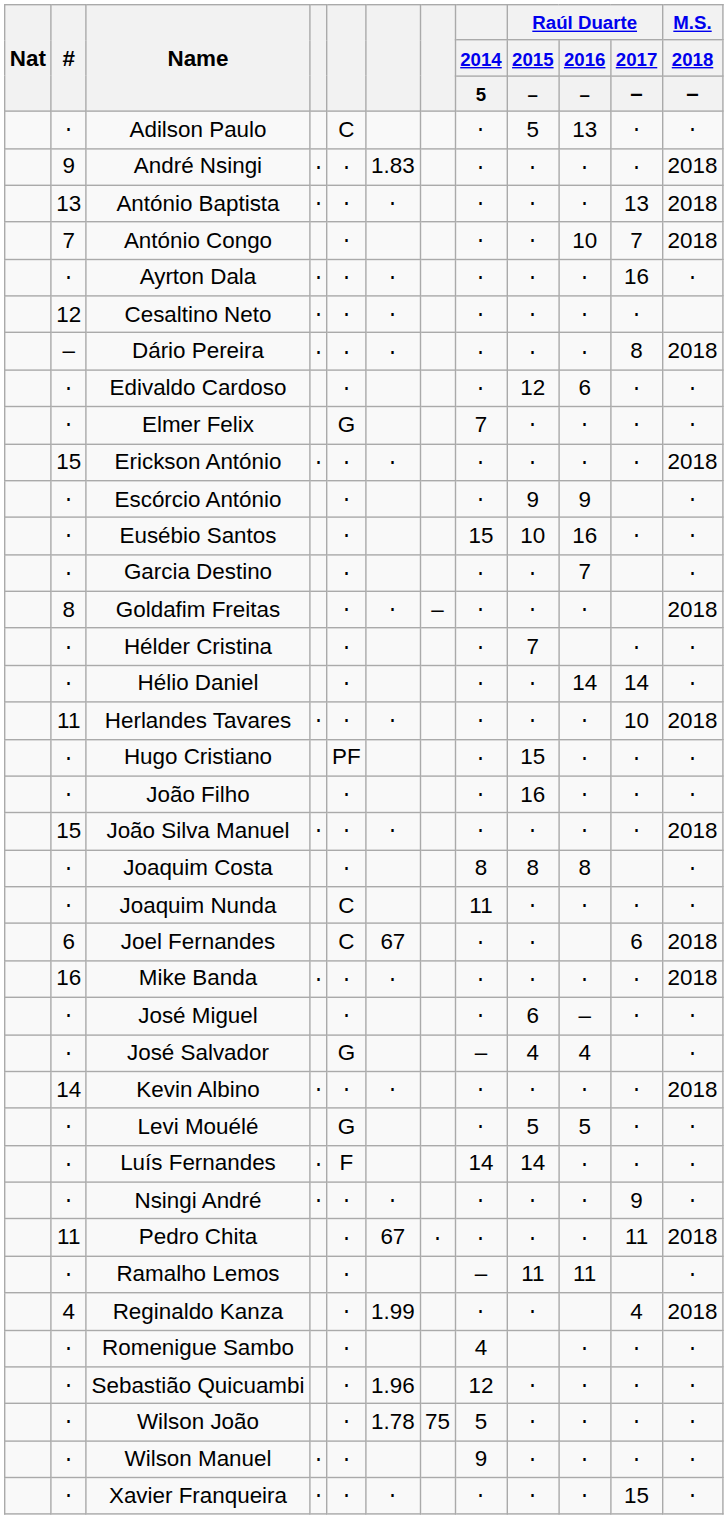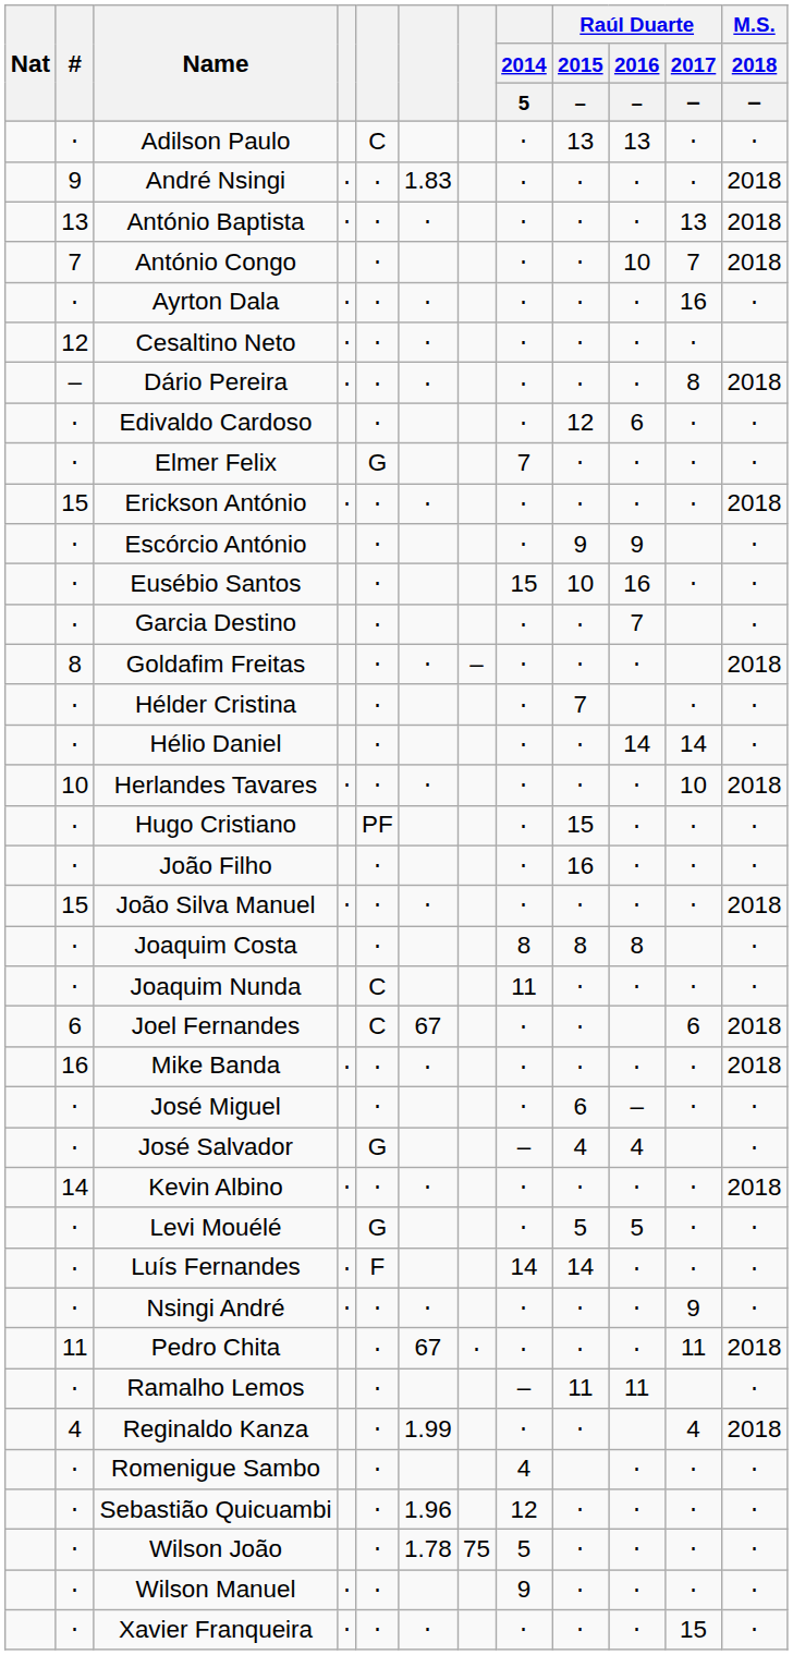Adilson Paulo | Raúl Duarte / 2015 / –: 5 -> 13
Herlandes Tavares | #: 11 -> 10
